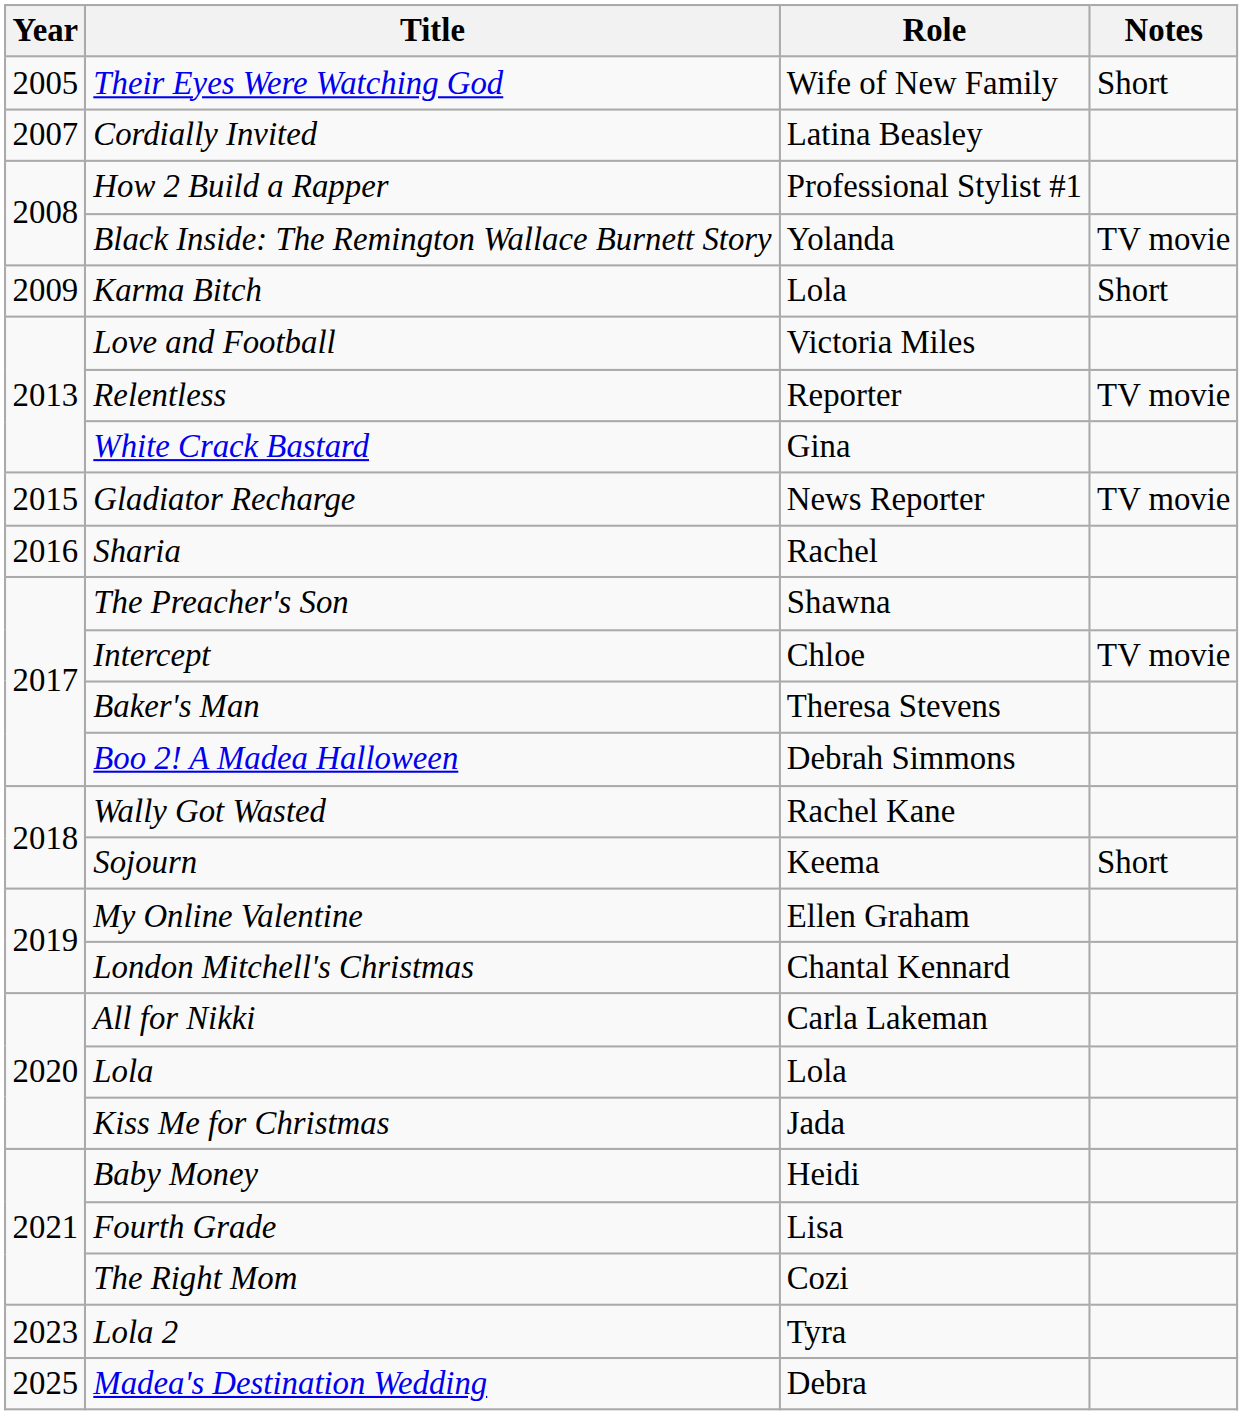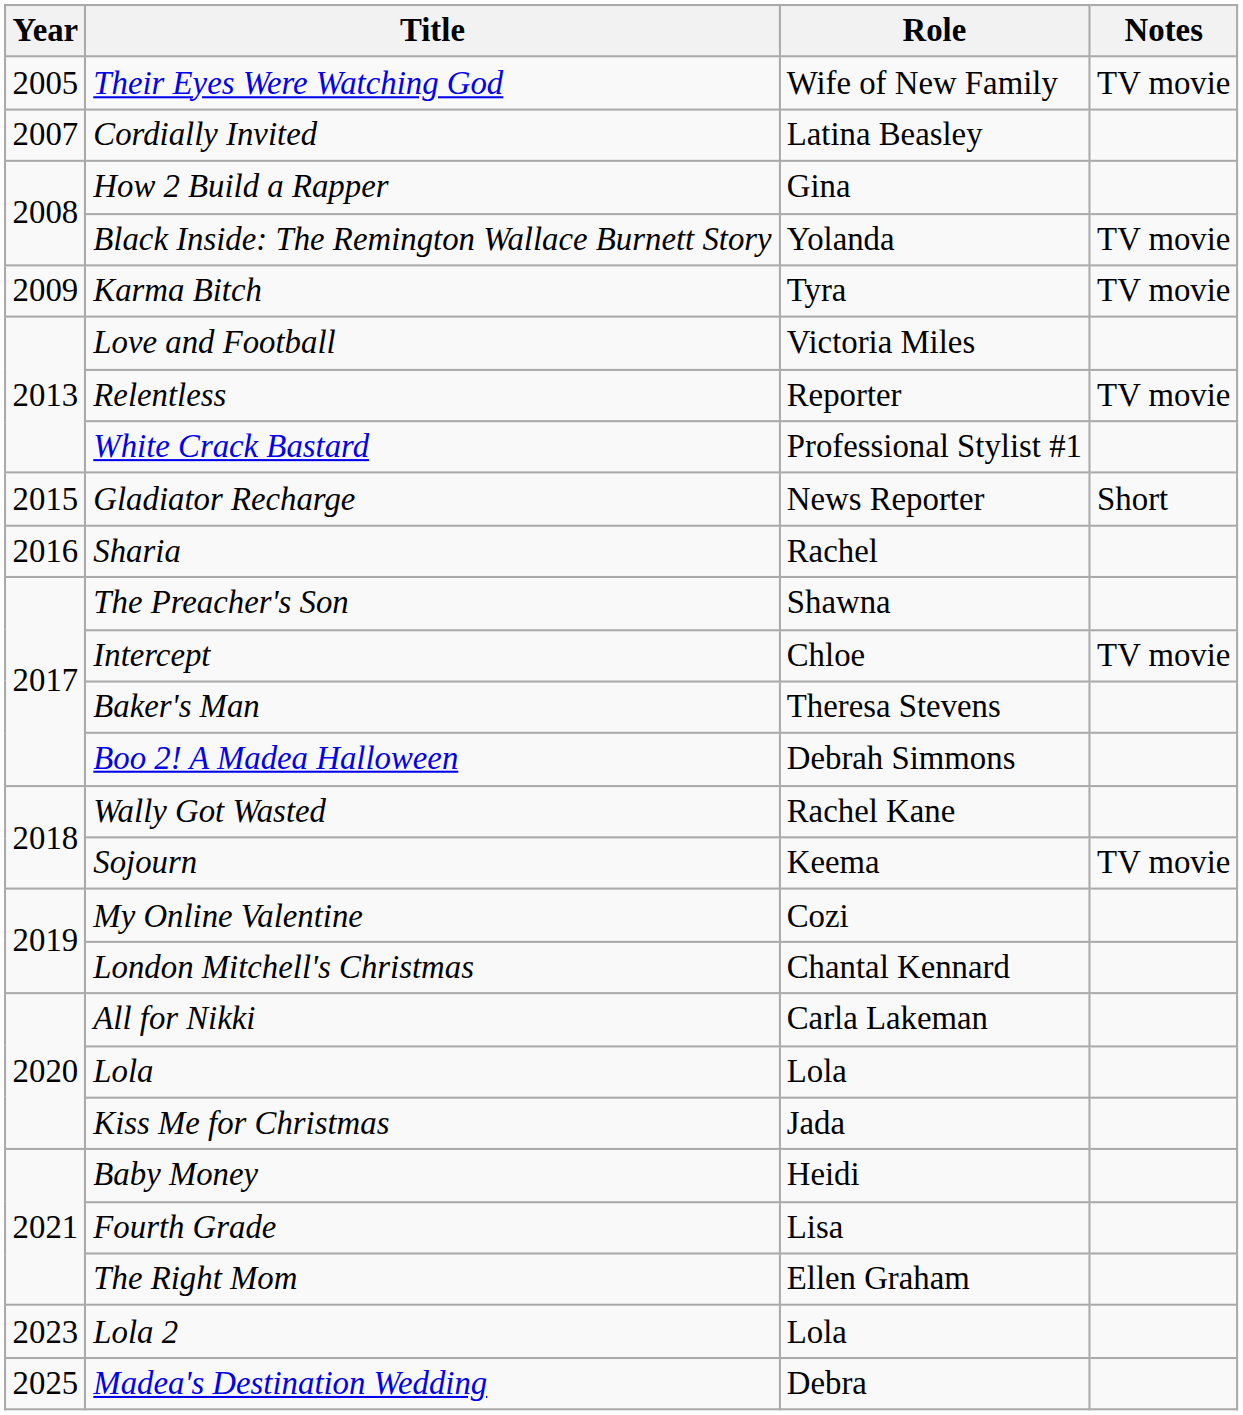Their Eyes Were Watching God | Notes: Short -> TV movie
How 2 Build a Rapper | Role: Professional Stylist #1 -> Gina
Karma Bitch | Role: Lola -> Tyra
Karma Bitch | Notes: Short -> TV movie
White Crack Bastard | Role: Gina -> Professional Stylist #1
Gladiator Recharge | Notes: TV movie -> Short
Sojourn | Notes: Short -> TV movie
My Online Valentine | Role: Ellen Graham -> Cozi
The Right Mom | Role: Cozi -> Ellen Graham
Lola 2 | Role: Tyra -> Lola
